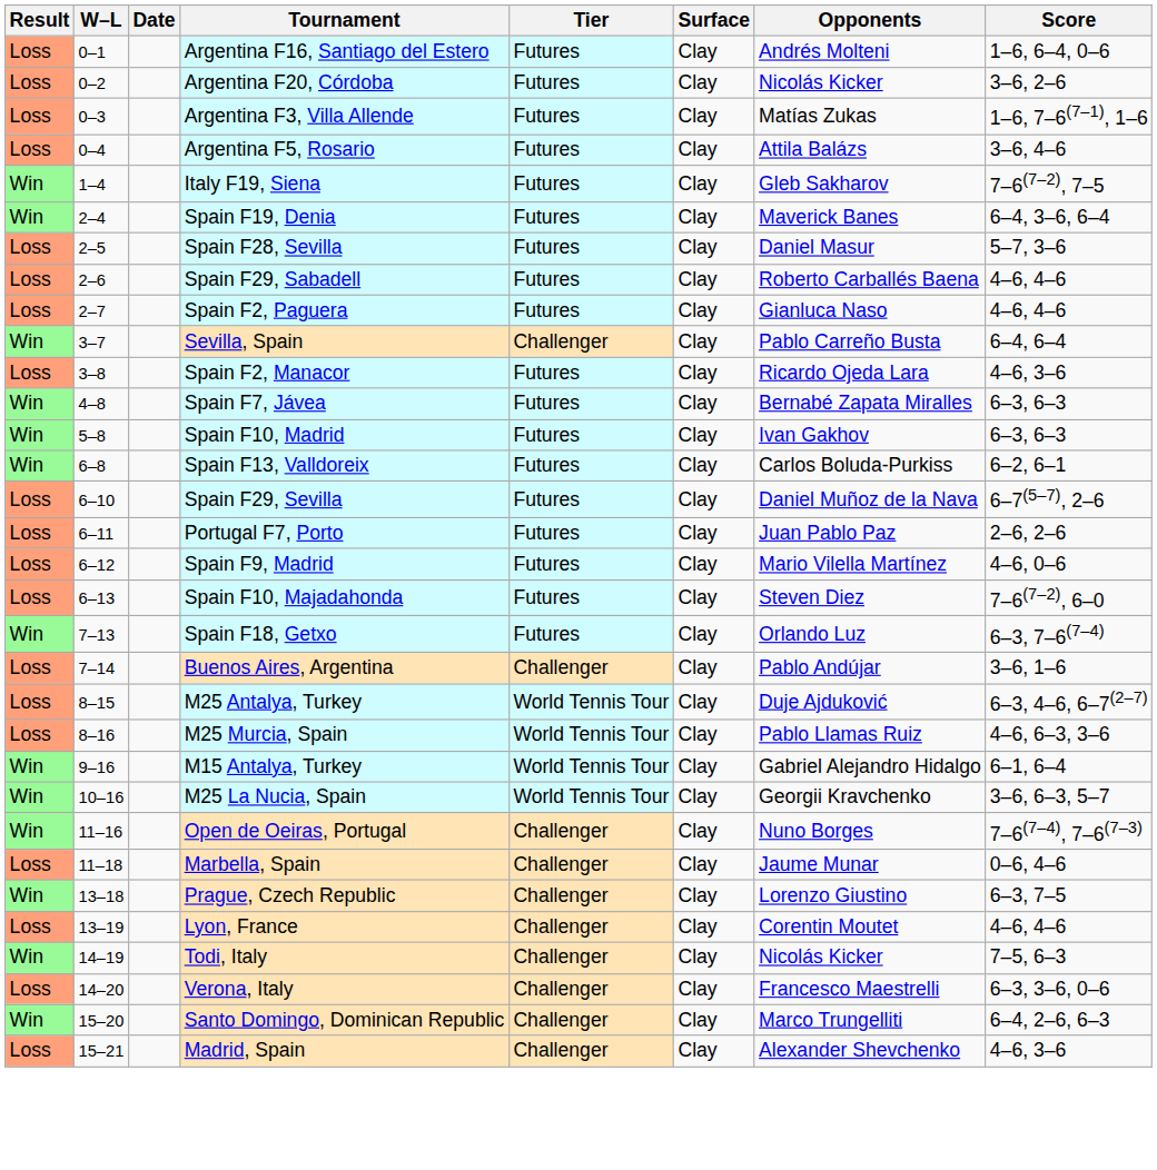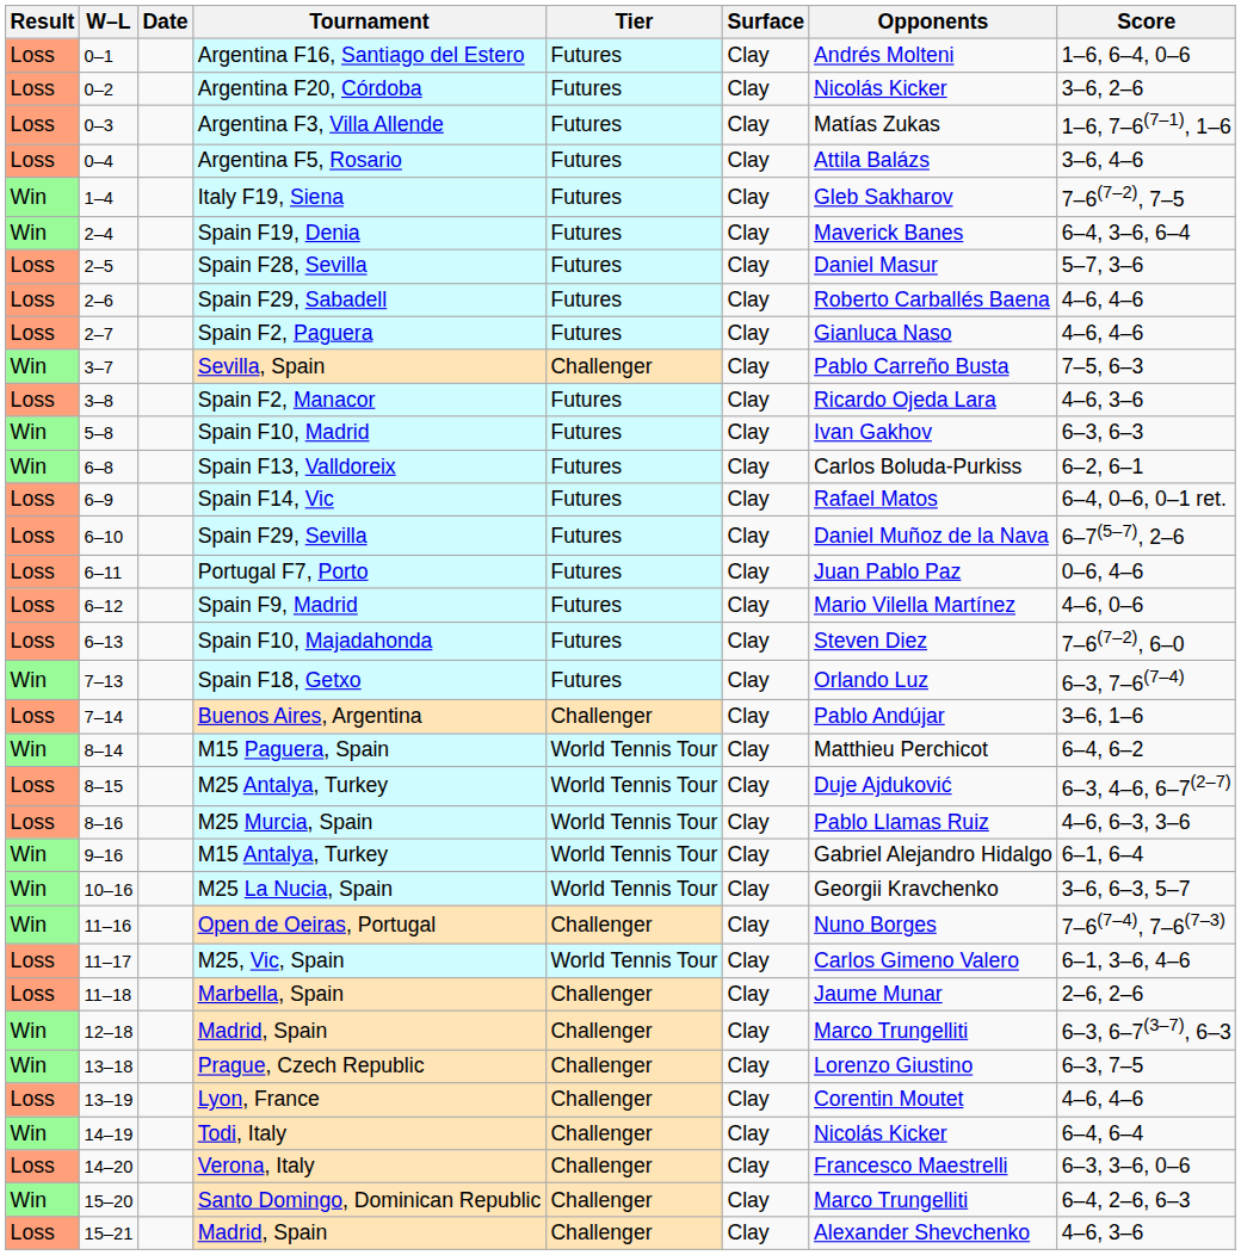Sevilla, Spain | Score: 6–4, 6–4 -> 7–5, 6–3
- row: Win | 4–8 | Spain F7, Jávea | Futures | Clay | Bernabé Zapata Miralles | 6–3, 6–3
+ row: Loss | 6–9 | Spain F14, Vic | Futures | Clay | Rafael Matos | 6–4, 0–6, 0–1 ret.
Portugal F7, Porto | Score: 2–6, 2–6 -> 0–6, 4–6
+ row: Win | 8–14 | M15 Paguera, Spain | World Tennis Tour | Clay | Matthieu Perchicot | 6–4, 6–2
+ row: Loss | 11–17 | M25, Vic, Spain | World Tennis Tour | Clay | Carlos Gimeno Valero | 6–1, 3–6, 4–6
Marbella, Spain | Score: 0–6, 4–6 -> 2–6, 2–6
+ row: Win | 12–18 | Madrid, Spain | Challenger | Clay | Marco Trungelliti | 6–3, 6–7(3–7), 6–3
Todi, Italy | Score: 7–5, 6–3 -> 6–4, 6–4
